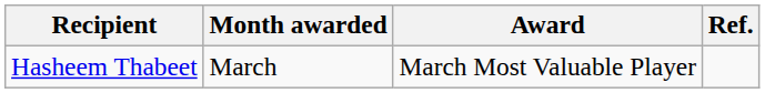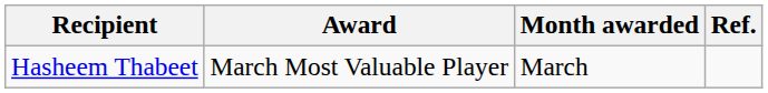columns swapped: Award <-> Month awarded
